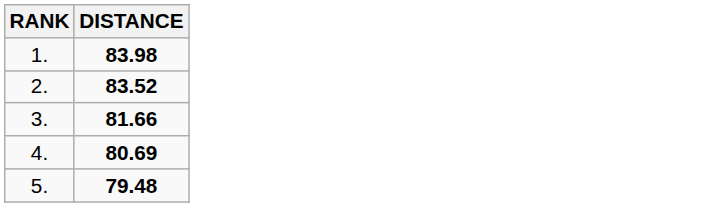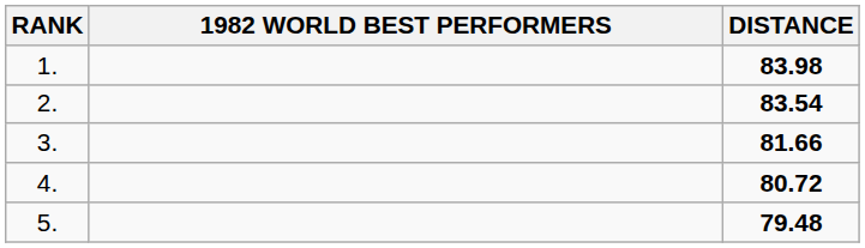+ column: 1982 WORLD BEST PERFORMERS
2. | DISTANCE: 83.52 -> 83.54
4. | DISTANCE: 80.69 -> 80.72
